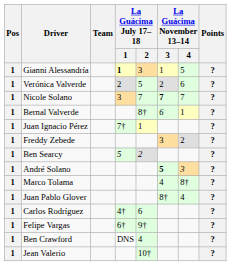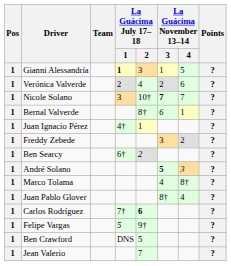Verónica Valverde | La Guácima July 17–18 / 2: 5 -> 4
Nicole Solano | La Guácima July 17–18 / 2: 7 -> 10†
Juan Ignacio Pérez | La Guácima July 17–18 / 1: 7† -> 4†
Ben Searcy | La Guácima July 17–18 / 1: 5 -> 6†
Carlos Rodríguez | La Guácima July 17–18 / 1: 4† -> 7†
Carlos Rodríguez | La Guácima July 17–18 / 2: normal -> bold
Felipe Vargas | La Guácima July 17–18 / 1: 6† -> 5
Ben Crawford | La Guácima July 17–18 / 2: 4 -> 5
Jean Valerio | La Guácima July 17–18 / 2: 10† -> 7
